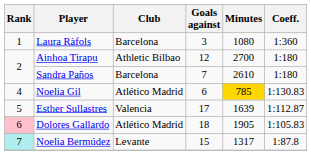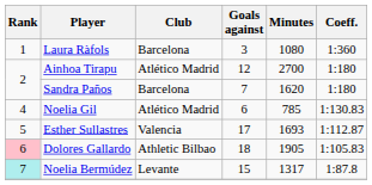Ainhoa Tirapu | Club: Athletic Bilbao -> Atlético Madrid
Sandra Paños | Minutes: 2610 -> 1620
Noelia Gil | Minutes: gold background -> no background
Esther Sullastres | Minutes: 1639 -> 1693
Dolores Gallardo | Club: Atlético Madrid -> Athletic Bilbao
